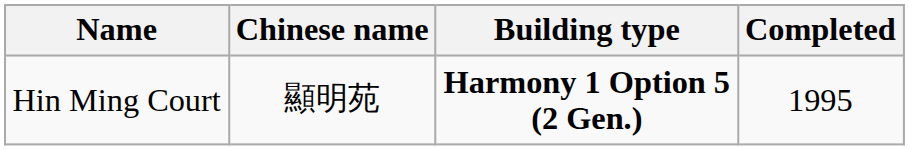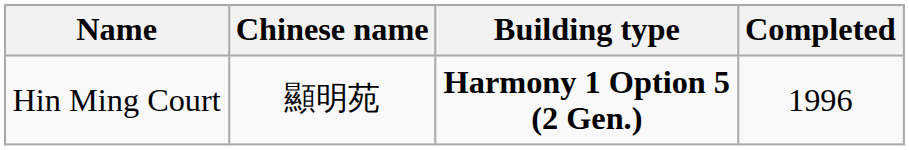Hin Ming Court | Completed: 1995 -> 1996
